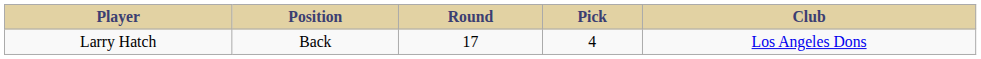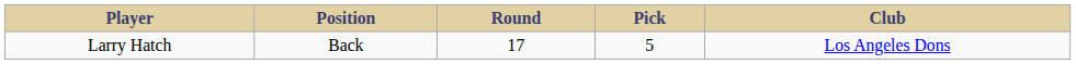Larry Hatch | Pick: 4 -> 5
